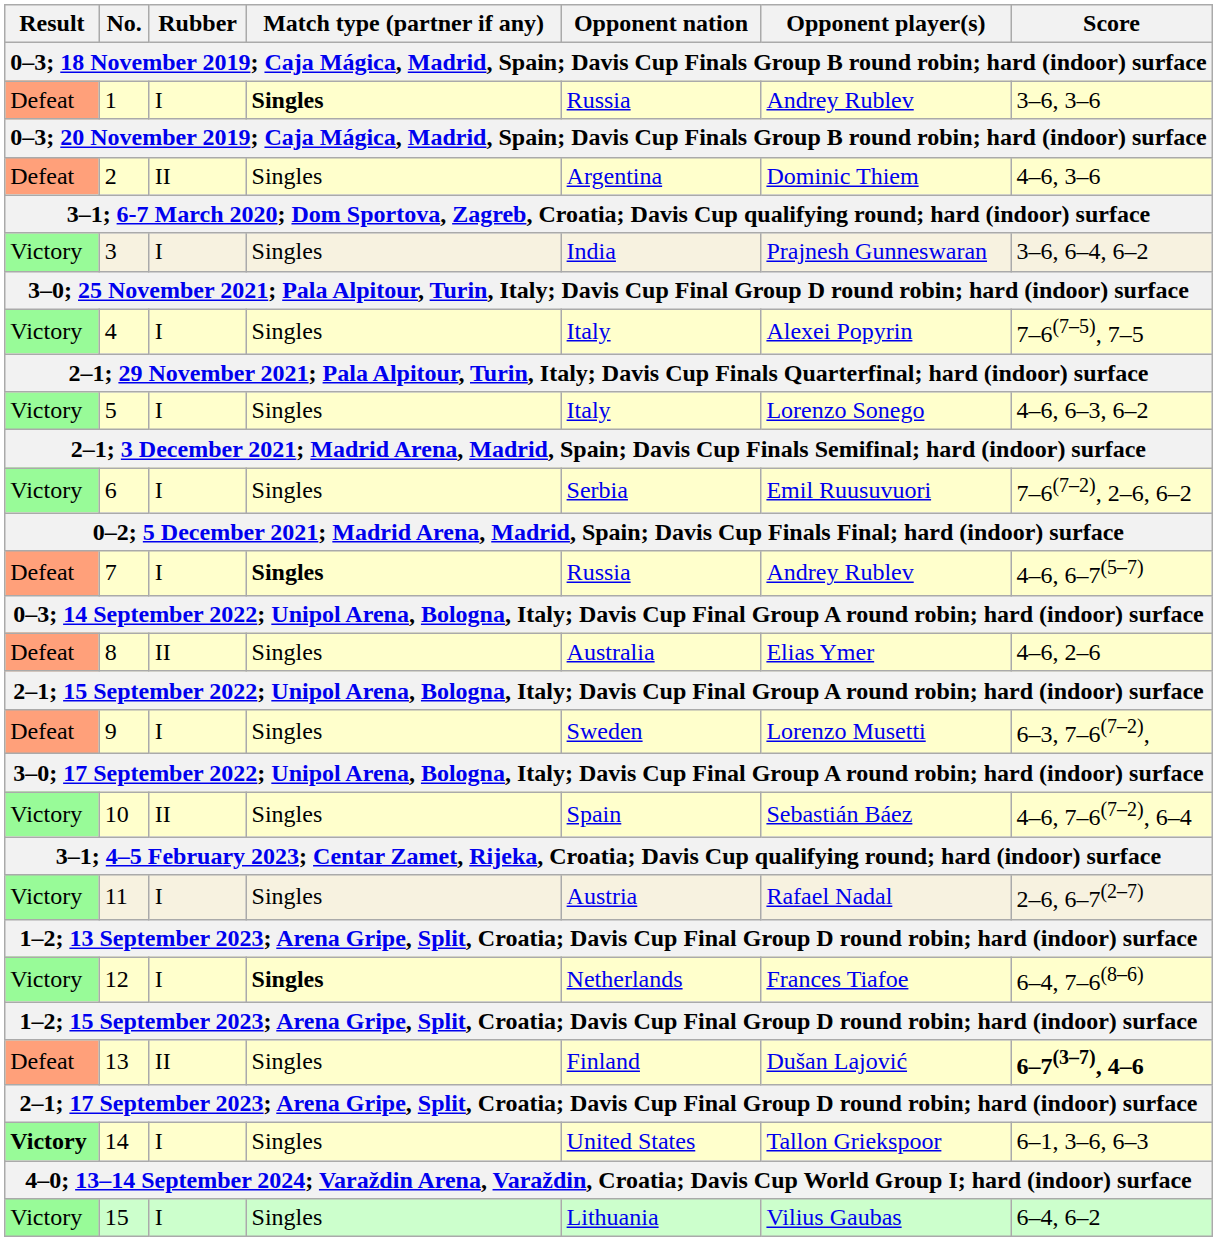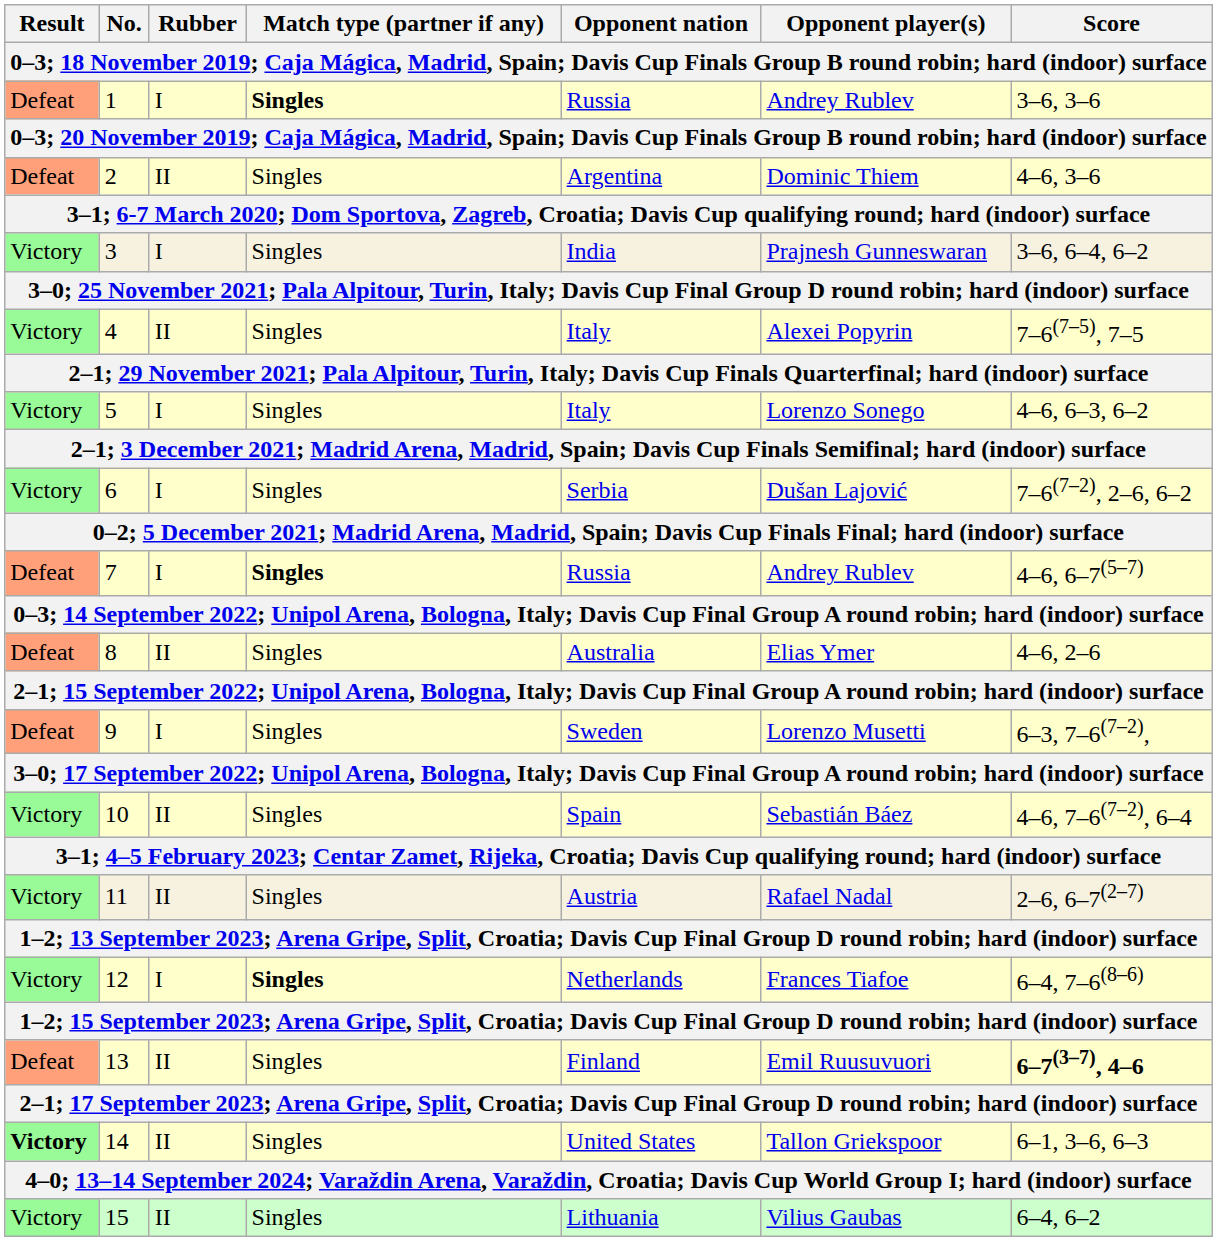4 | Rubber: I -> II
6 | Opponent player(s): Emil Ruusuvuori -> Dušan Lajović
11 | Rubber: I -> II
13 | Opponent player(s): Dušan Lajović -> Emil Ruusuvuori
14 | Rubber: I -> II
15 | Rubber: I -> II
